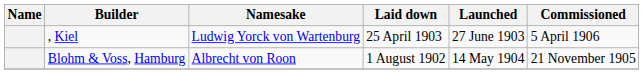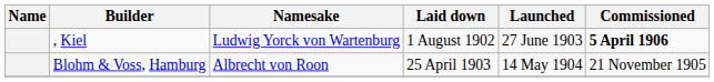, Kiel | Laid down: 25 April 1903 -> 1 August 1902
, Kiel | Commissioned: normal -> bold
Blohm & Voss, Hamburg | Laid down: 1 August 1902 -> 25 April 1903
